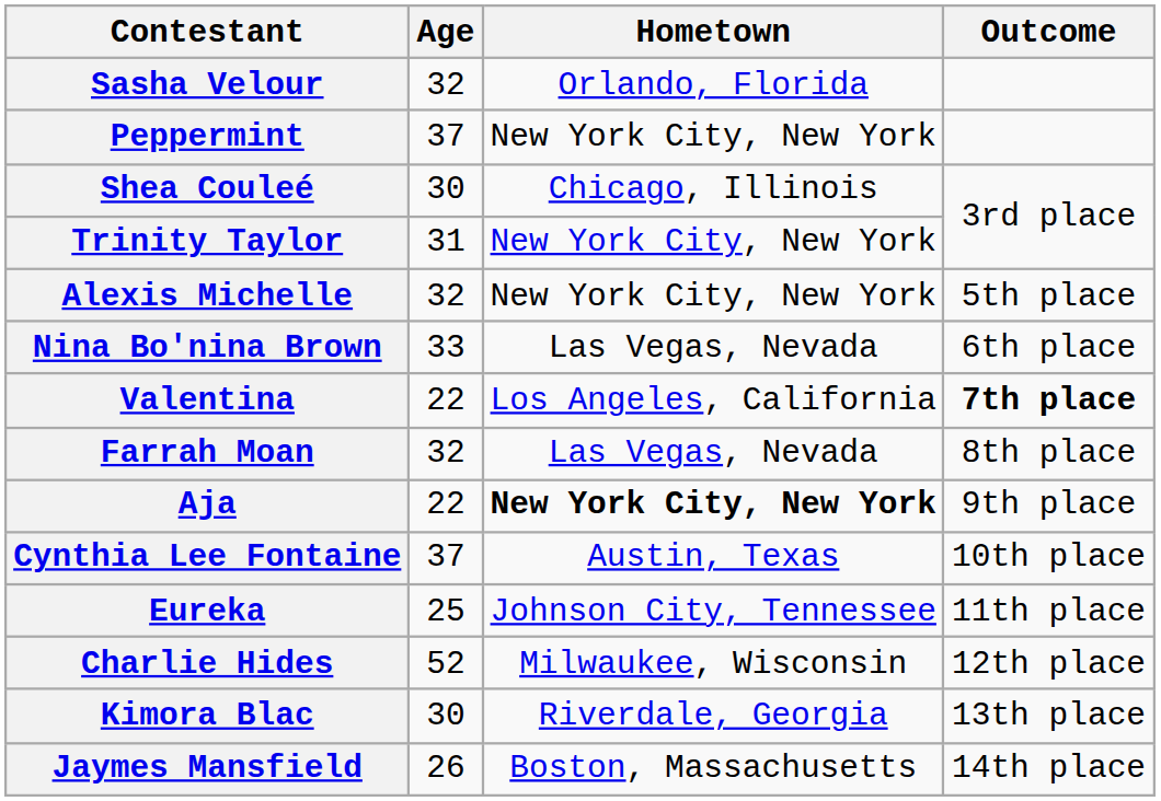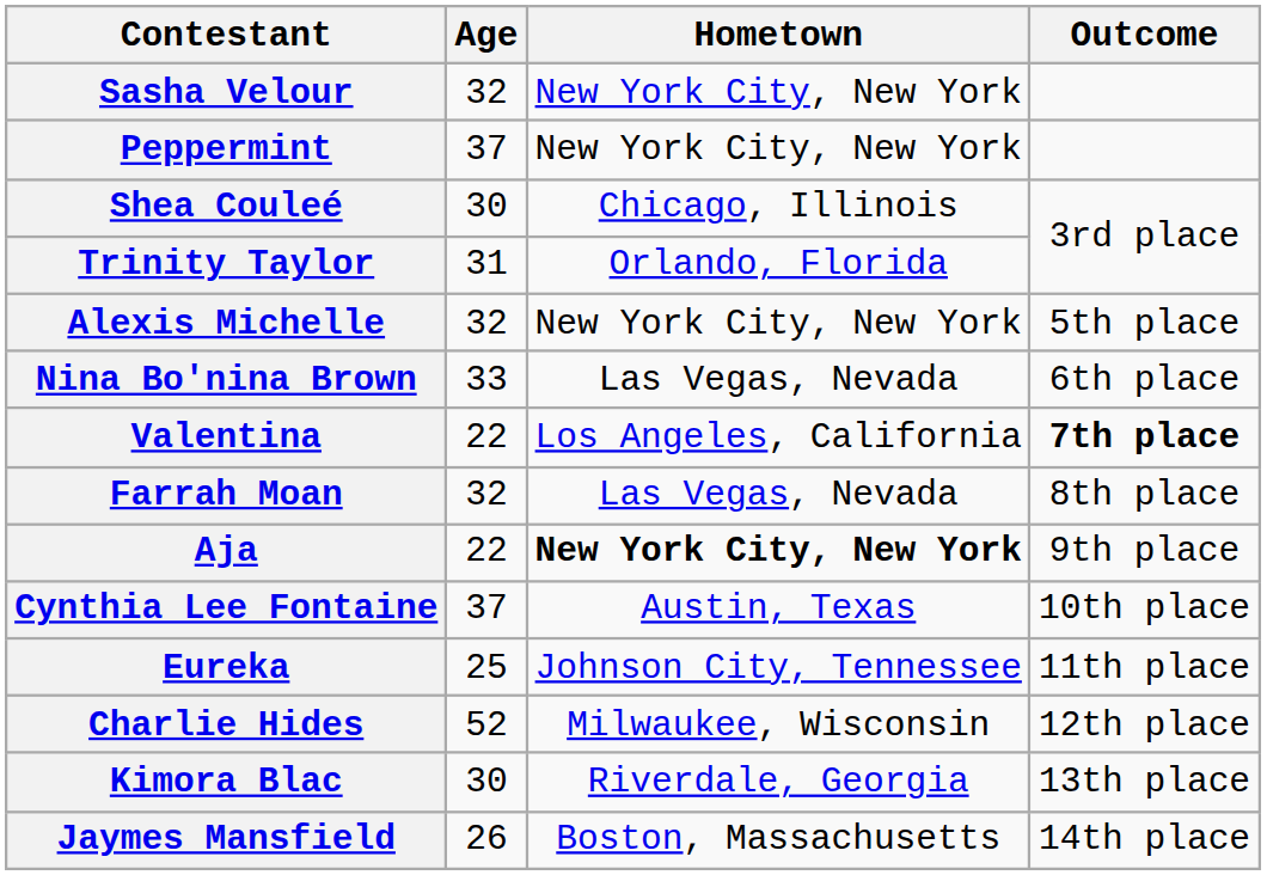Sasha Velour | Hometown: Orlando, Florida -> New York City, New York
Trinity Taylor | Hometown: New York City, New York -> Orlando, Florida
